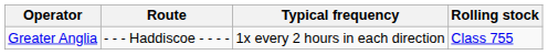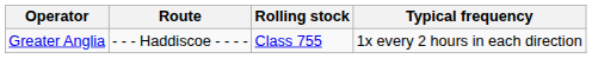columns swapped: Rolling stock <-> Typical frequency
